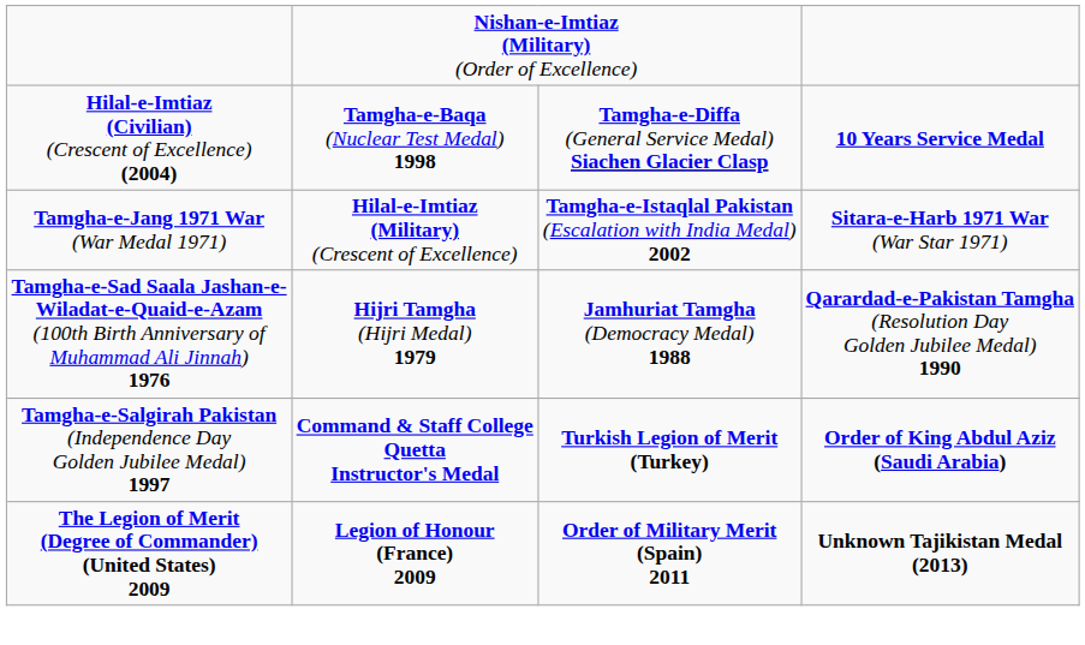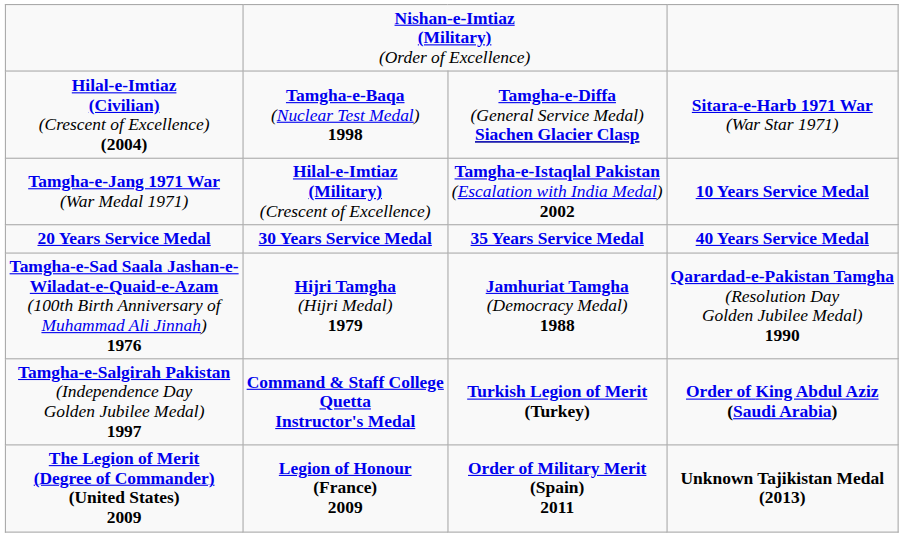Hilal-e-Imtiaz (Civilian) (Crescent of Excellence) (2004) | column 4: 10 Years Service Medal -> Sitara-e-Harb 1971 War (War Star 1971)
Tamgha-e-Jang 1971 War (War Medal 1971) | column 4: Sitara-e-Harb 1971 War (War Star 1971) -> 10 Years Service Medal
+ row: 20 Years Service Medal | 30 Years Service Medal | 35 Years Service Medal | 40 Years Service Medal
